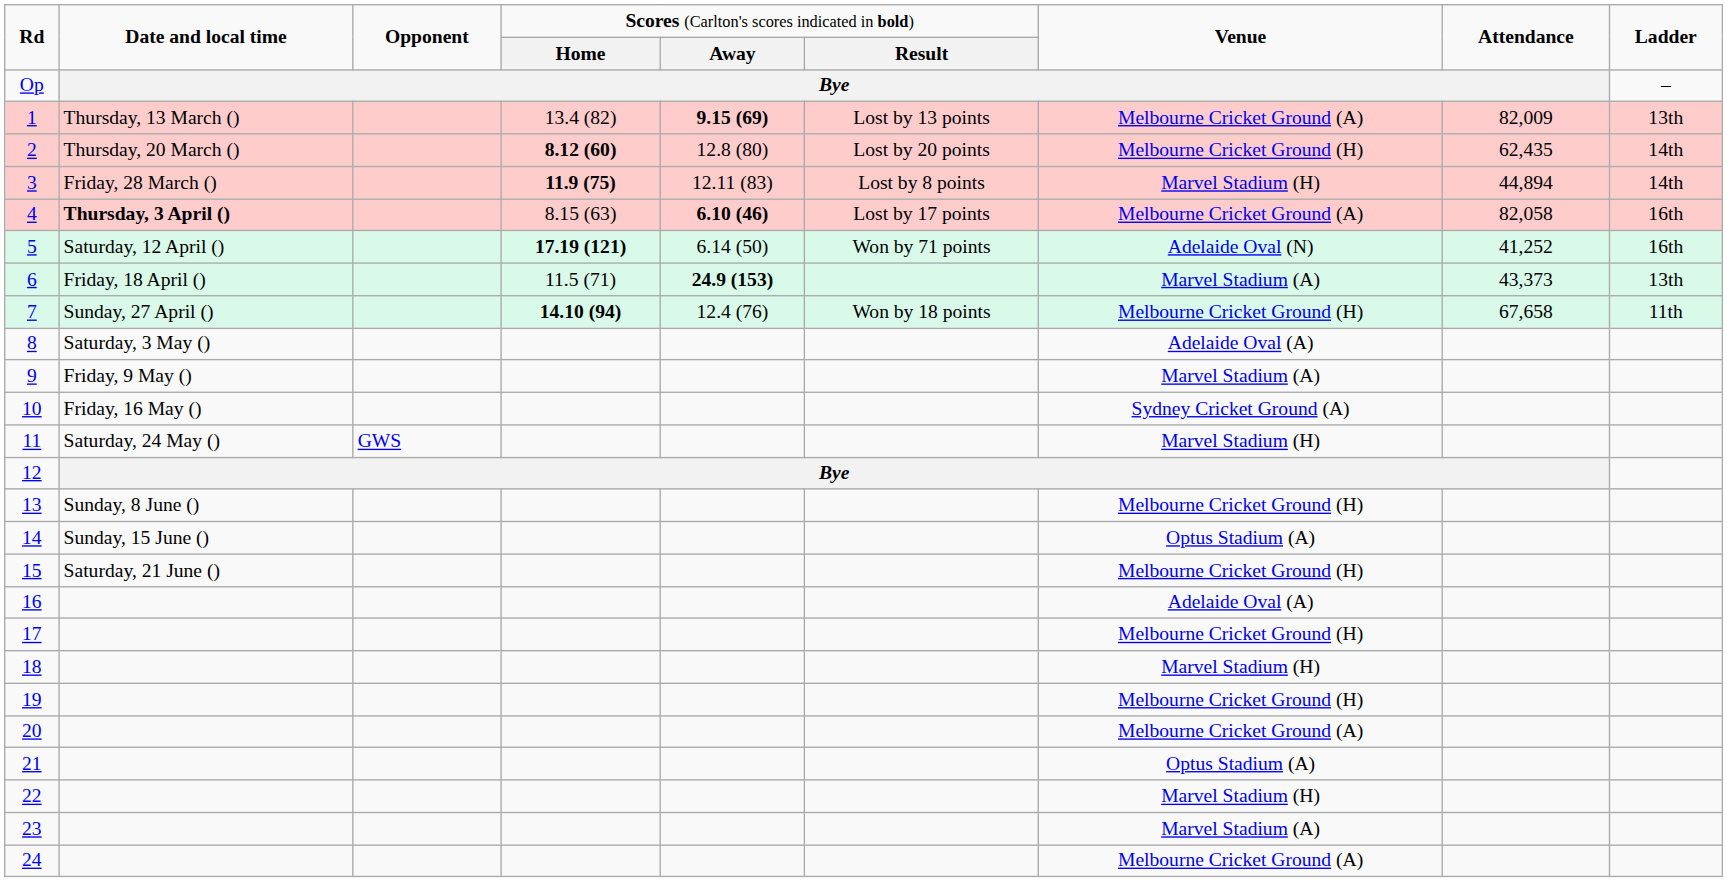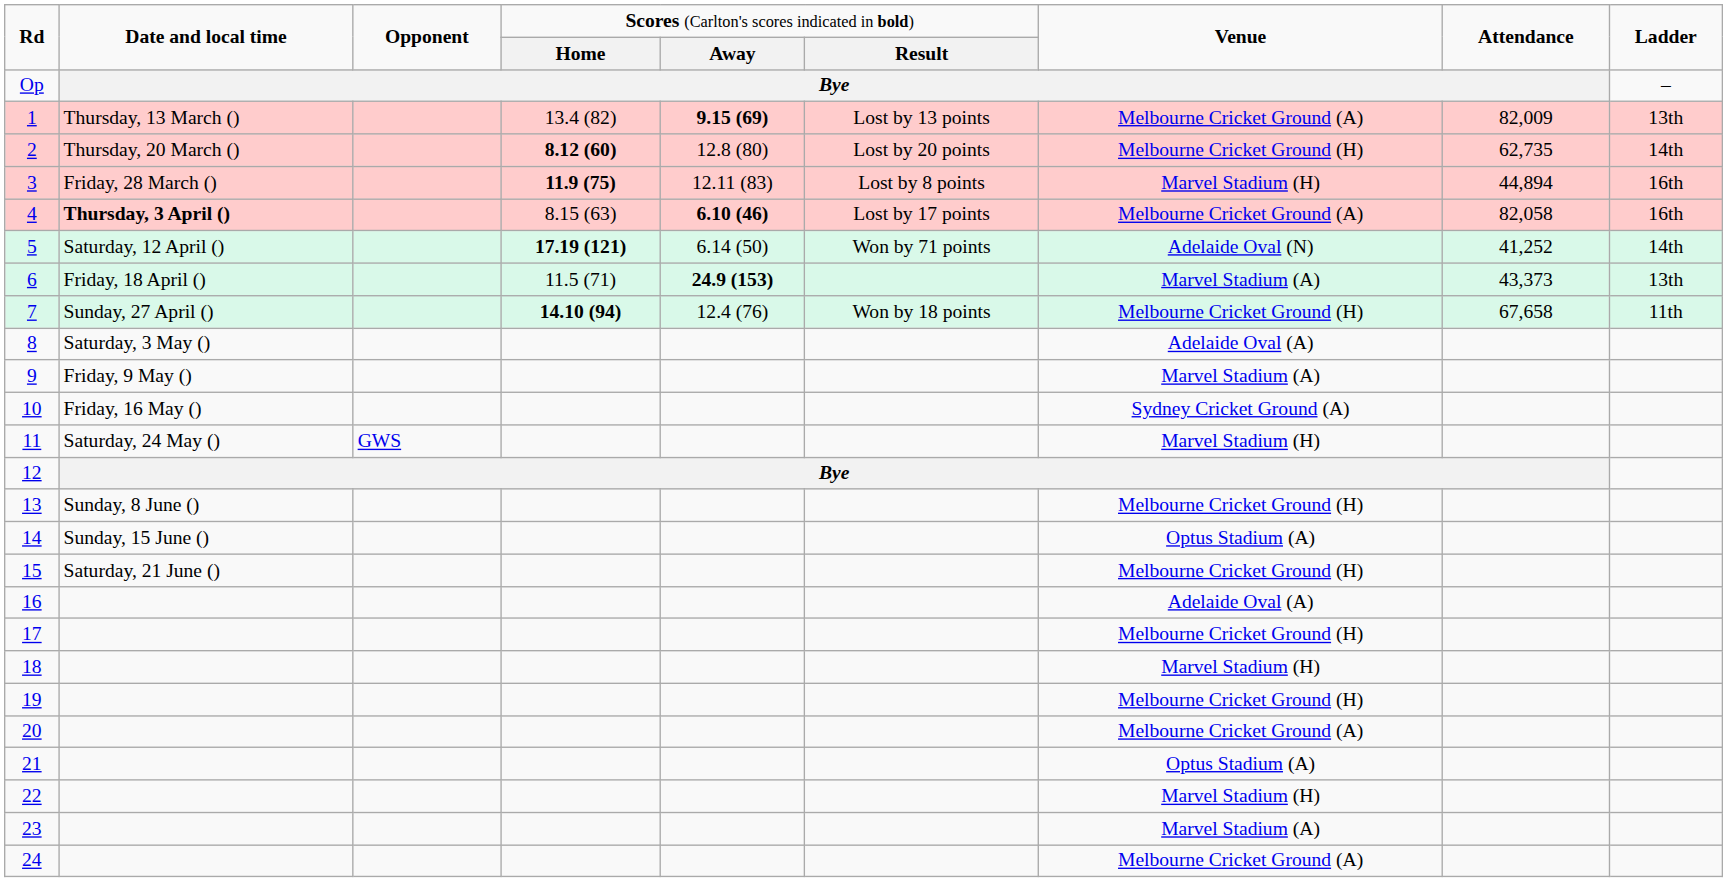2 | column 8: 62,435 -> 62,735
3 | column 9: 14th -> 16th
5 | column 9: 16th -> 14th
